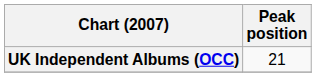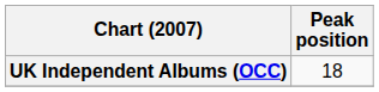UK Independent Albums (OCC) | Peak position: 21 -> 18
